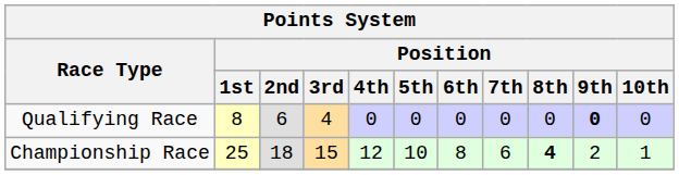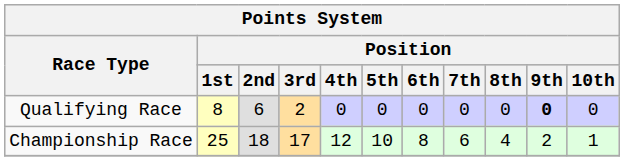Qualifying Race | Position / 3rd: 4 -> 2
Championship Race | Position / 3rd: 15 -> 17
Championship Race | Position / 8th: bold -> normal
